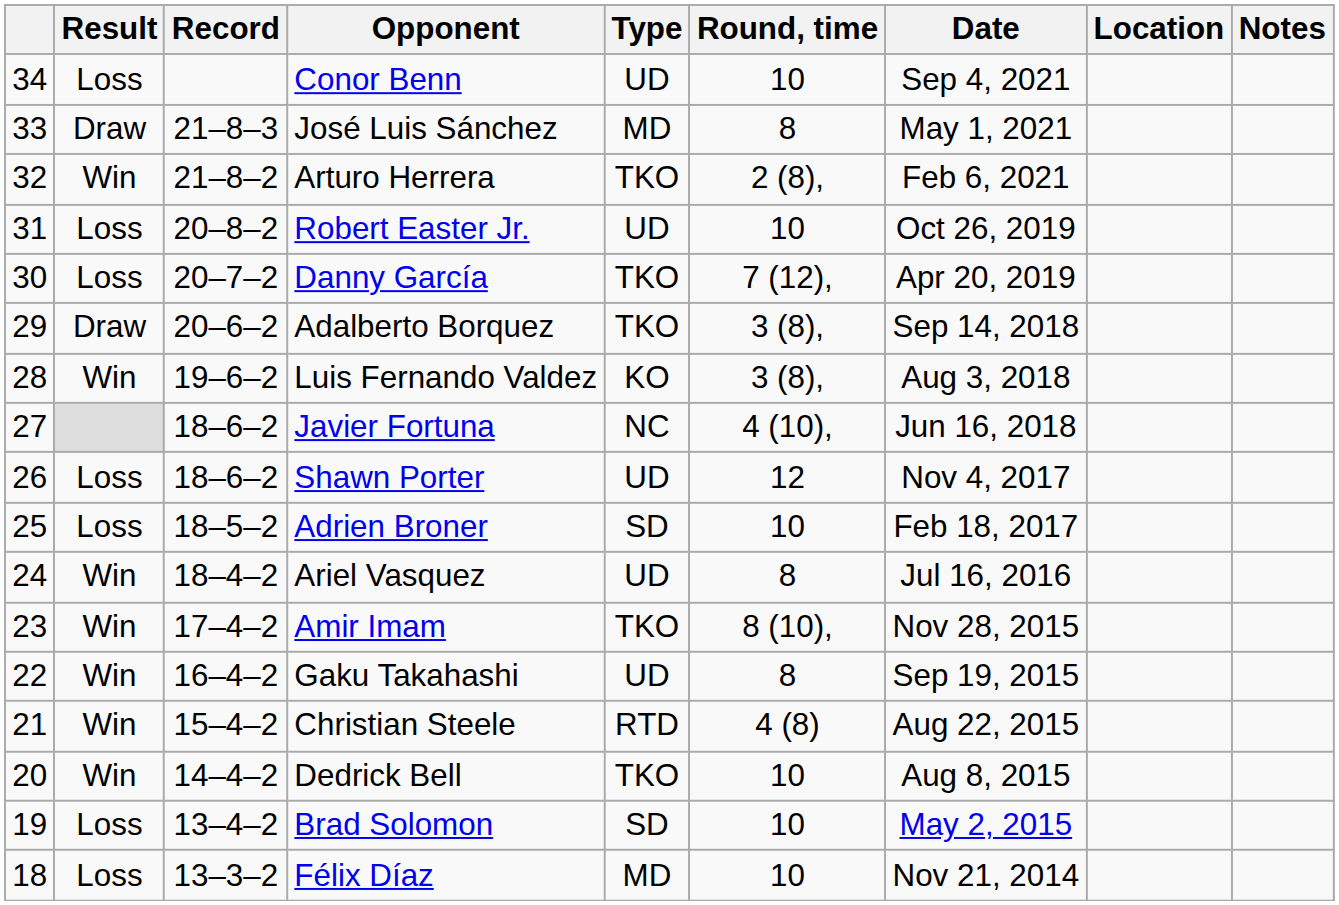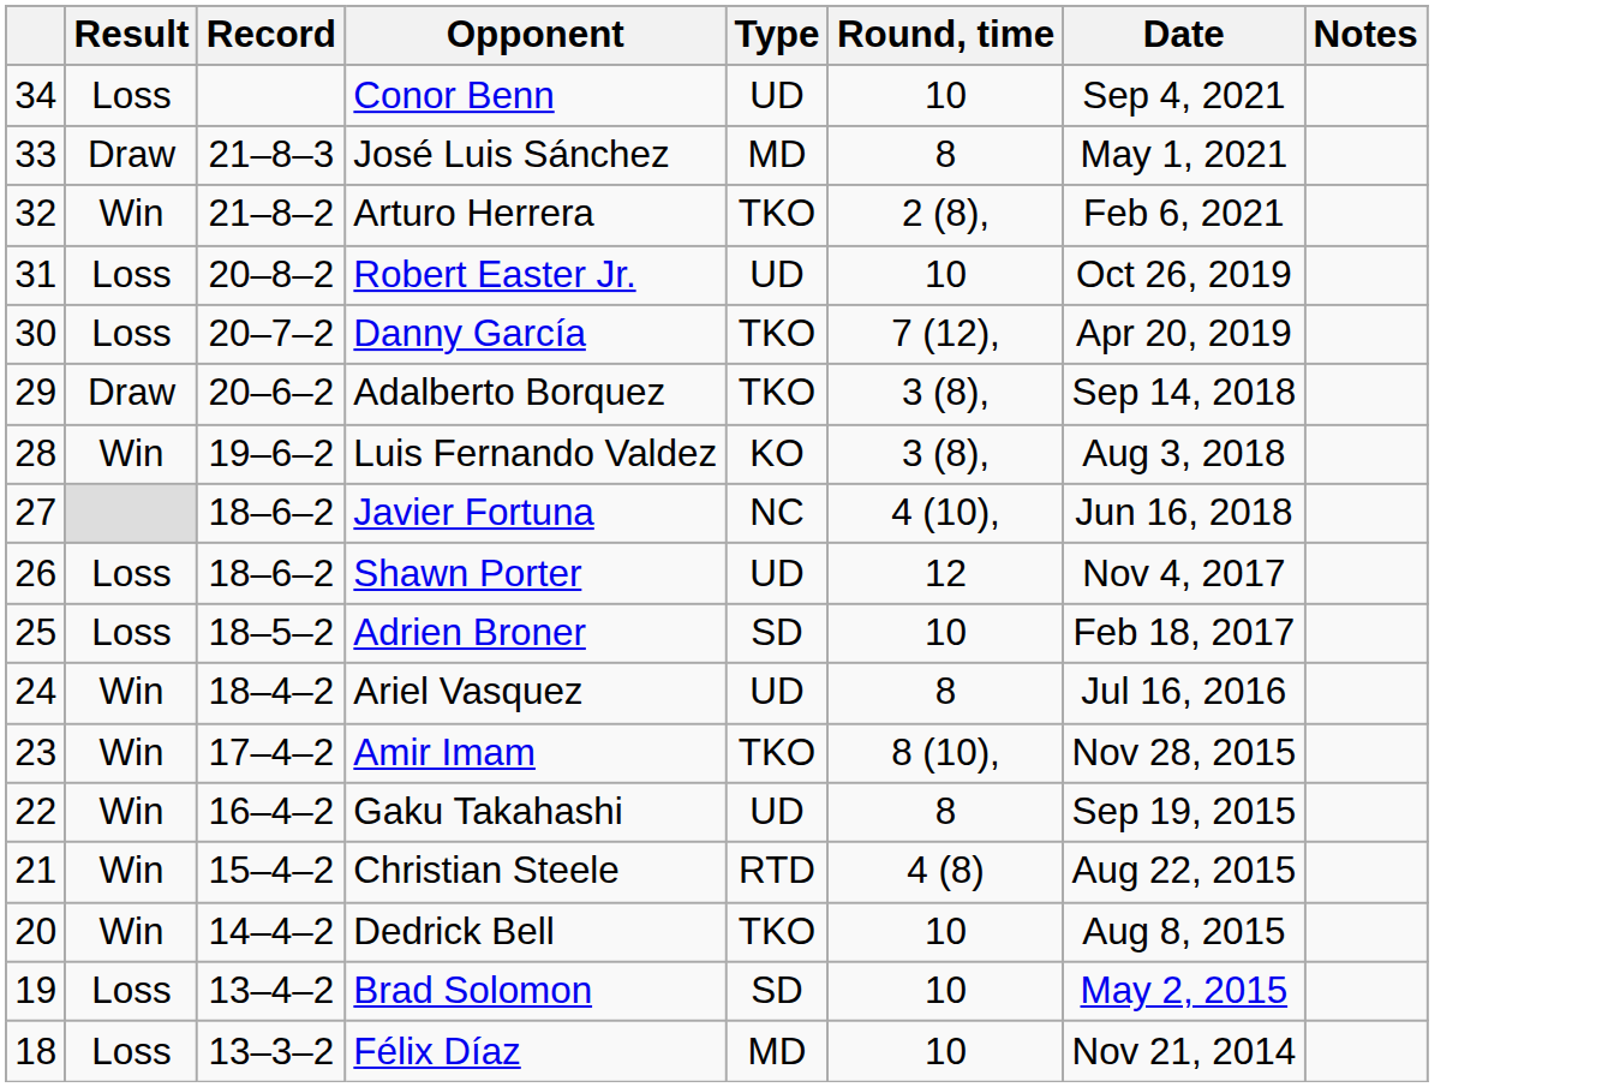- column: Location
